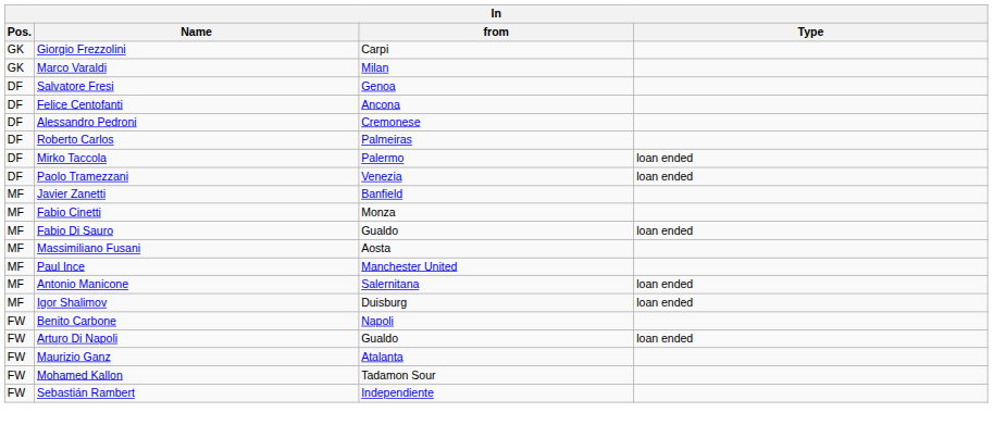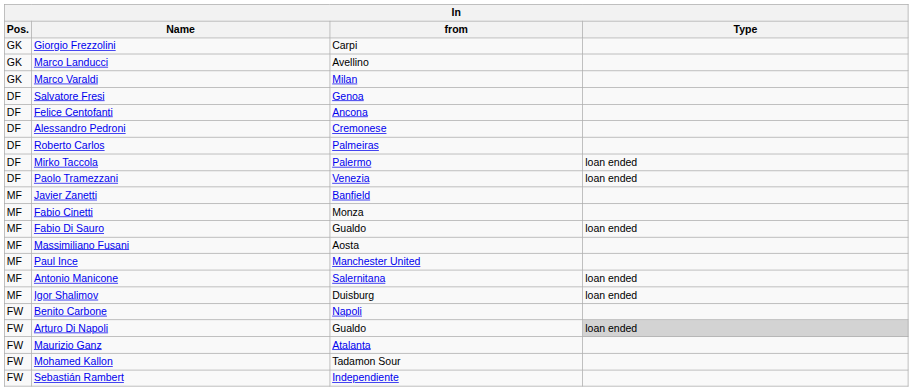+ row: GK | Marco Landucci | Avellino
Arturo Di Napoli | Type: no background -> lightgrey background
